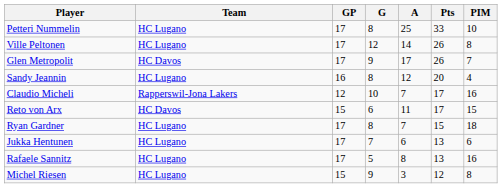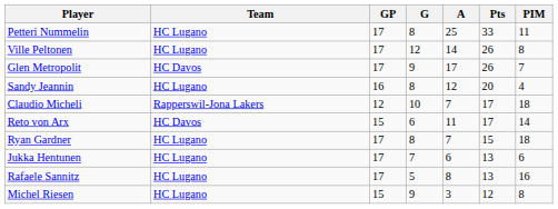Petteri Nummelin | PIM: 10 -> 11
Claudio Micheli | PIM: 16 -> 18
Reto von Arx | PIM: 15 -> 14
